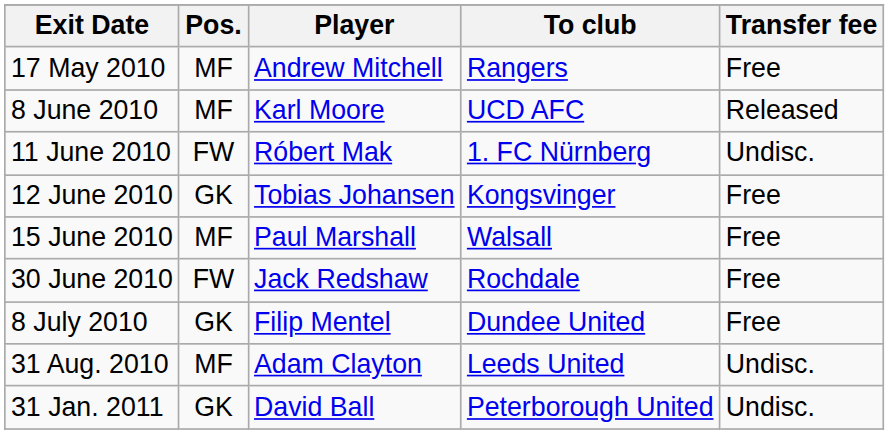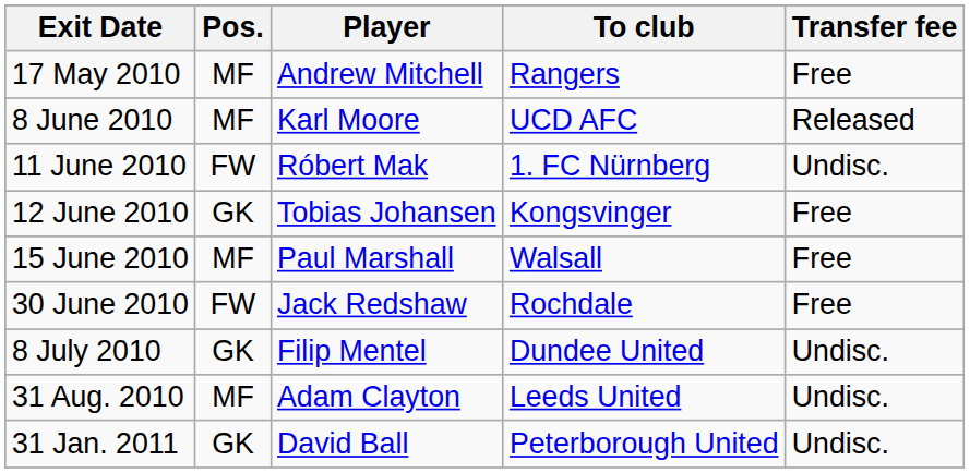8 July 2010 | Transfer fee: Free -> Undisc.
